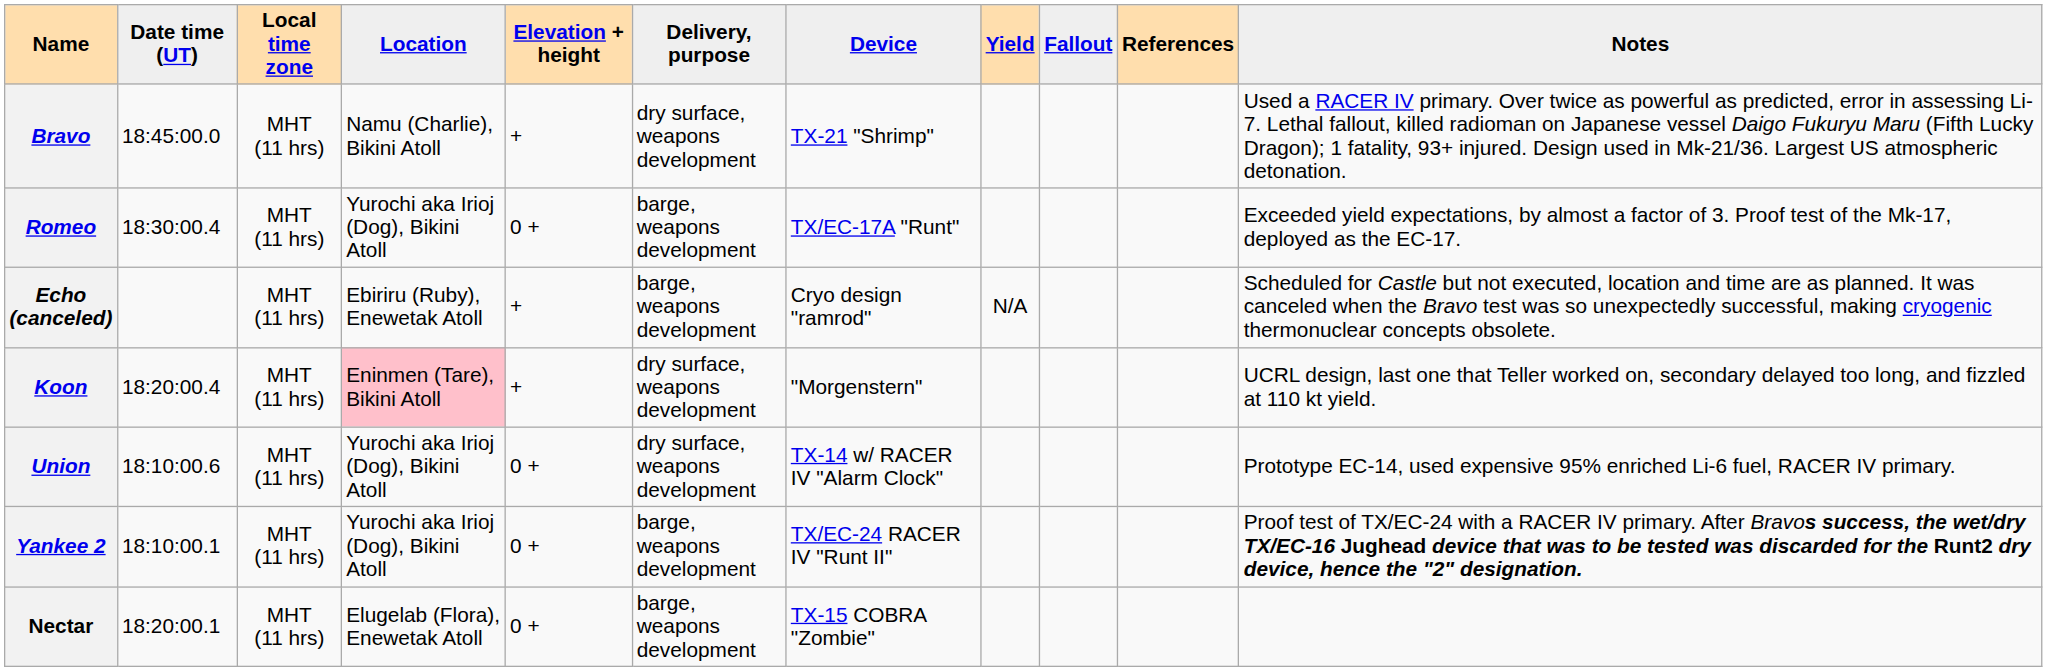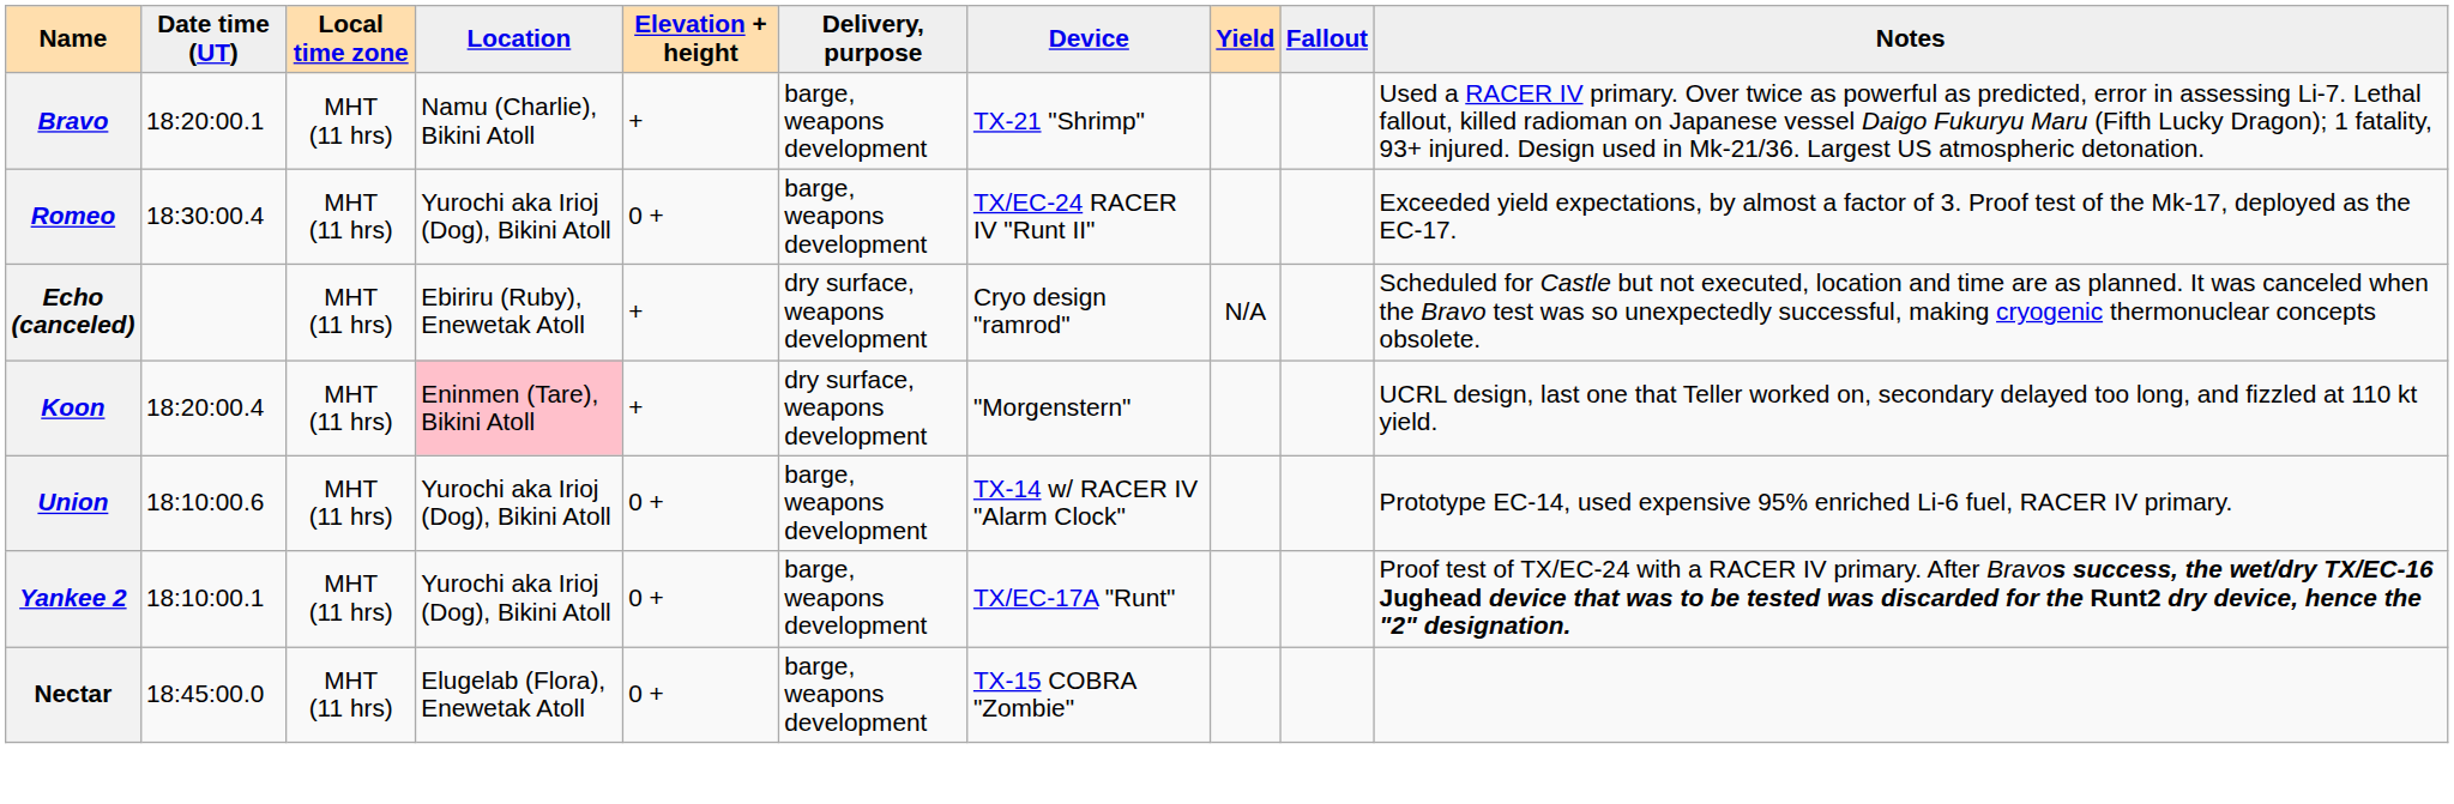- column: References
Bravo | Date time (UT): 18:45:00.0 -> 18:20:00.1
Bravo | Delivery, purpose: dry surface, weapons development -> barge, weapons development
Romeo | Device: TX/EC-17A "Runt" -> TX/EC-24 RACER IV "Runt II"
Echo (canceled) | Delivery, purpose: barge, weapons development -> dry surface, weapons development
Union | Delivery, purpose: dry surface, weapons development -> barge, weapons development
Yankee 2 | Device: TX/EC-24 RACER IV "Runt II" -> TX/EC-17A "Runt"
Nectar | Date time (UT): 18:20:00.1 -> 18:45:00.0
